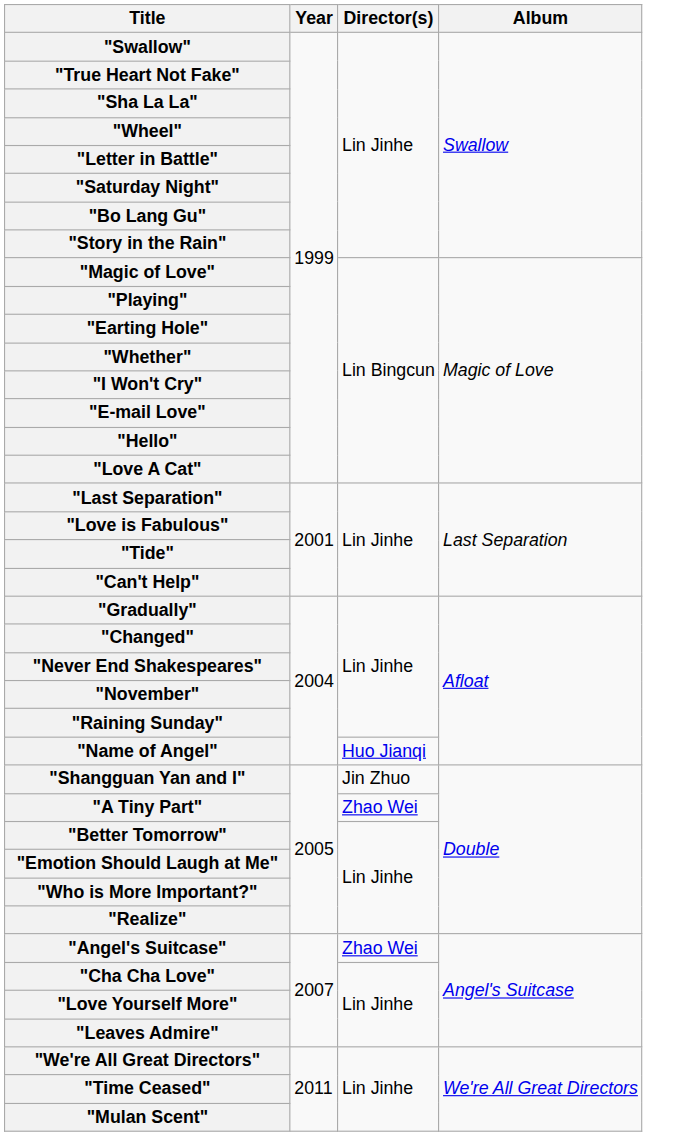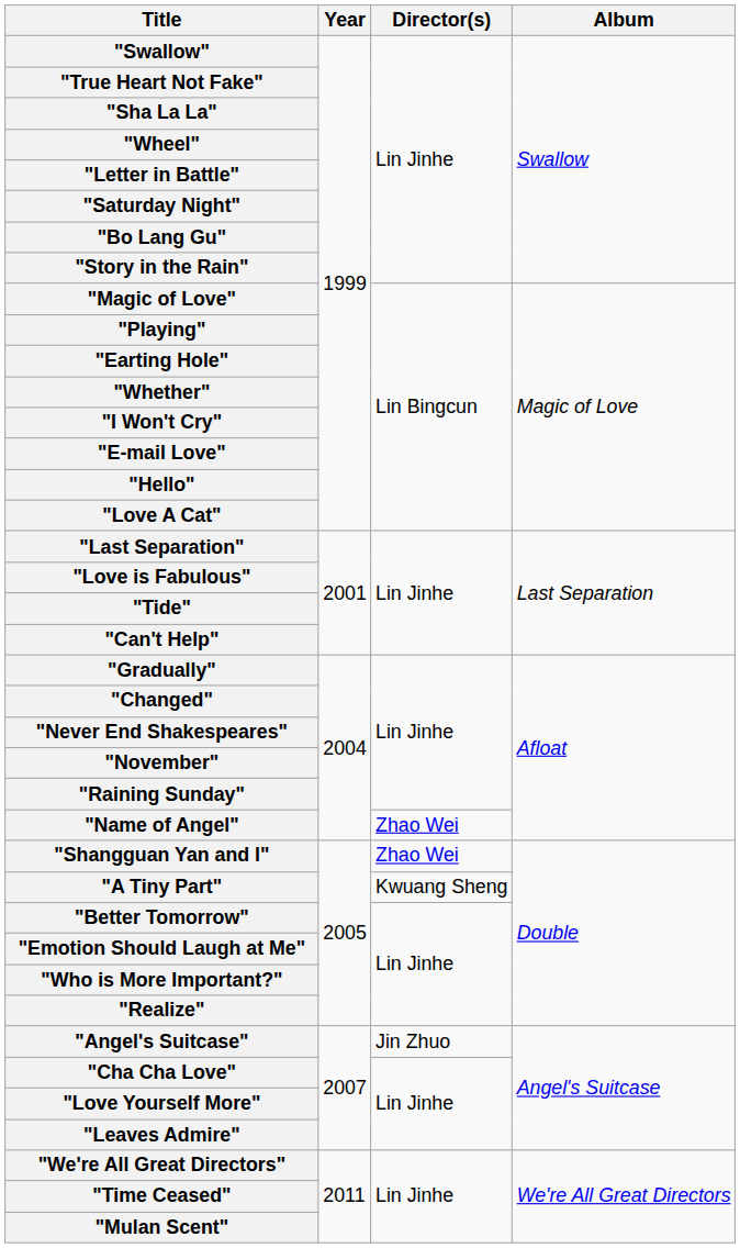"Name of Angel" | Director(s): Huo Jianqi -> Zhao Wei
"Shangguan Yan and I" | Director(s): Jin Zhuo -> Zhao Wei
"A Tiny Part" | Director(s): Zhao Wei -> Kwuang Sheng
"Angel's Suitcase" | Director(s): Zhao Wei -> Jin Zhuo
